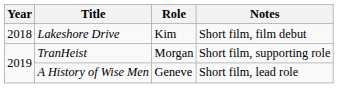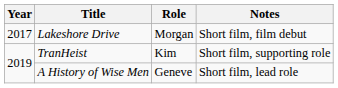Lakeshore Drive | Year: 2018 -> 2017
Lakeshore Drive | Role: Kim -> Morgan
TranHeist | Role: Morgan -> Kim
